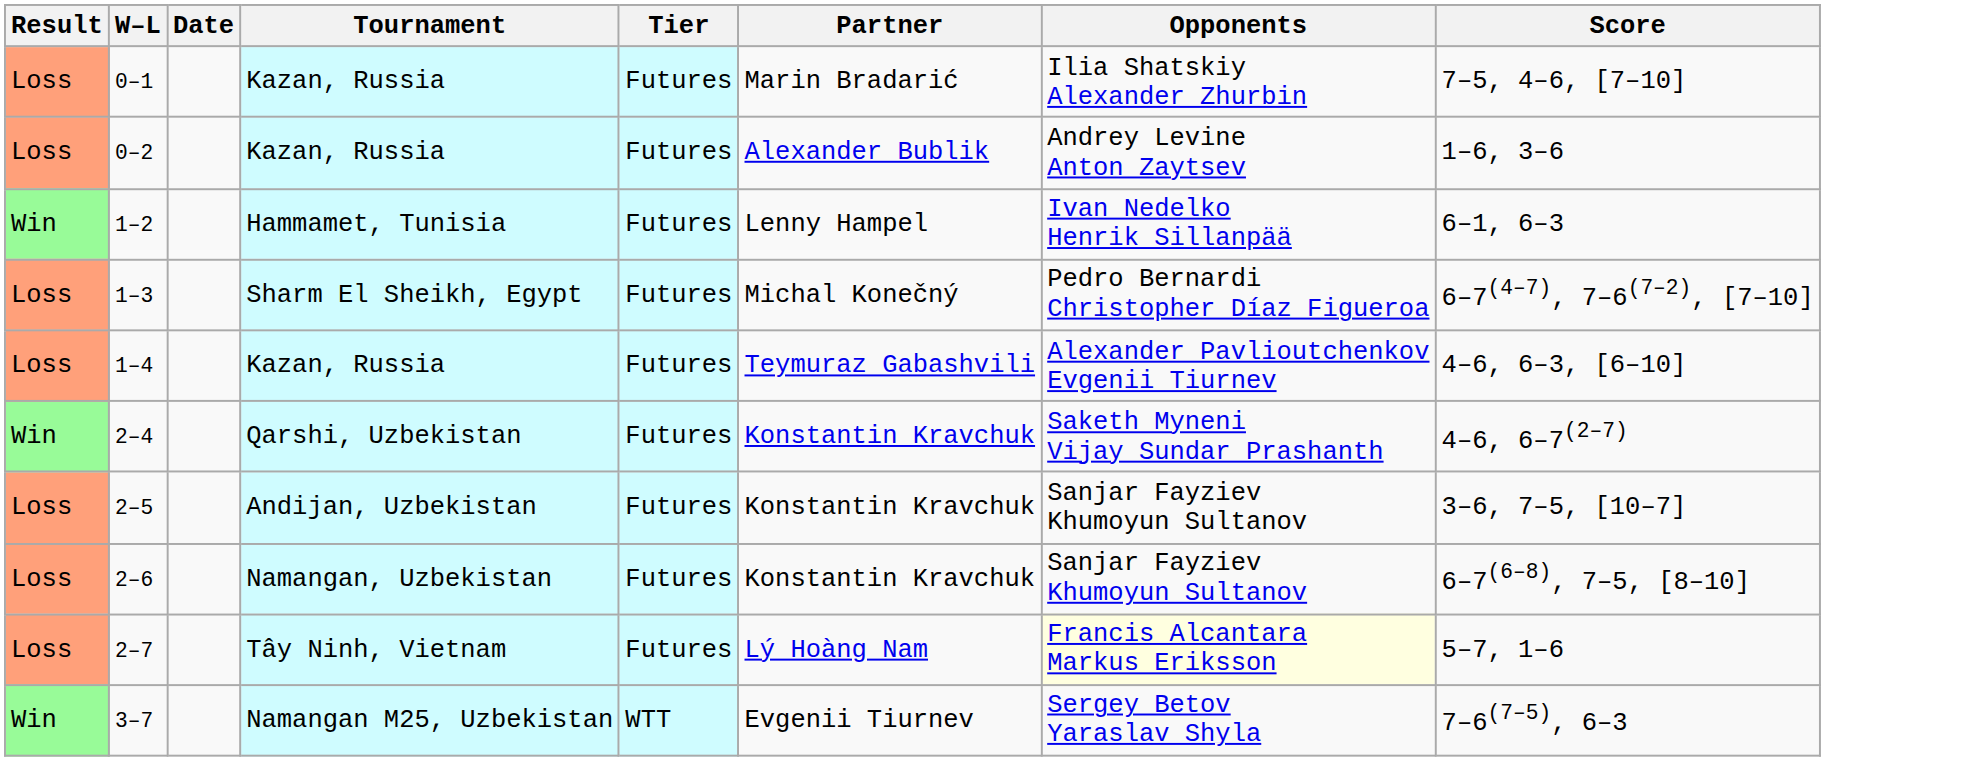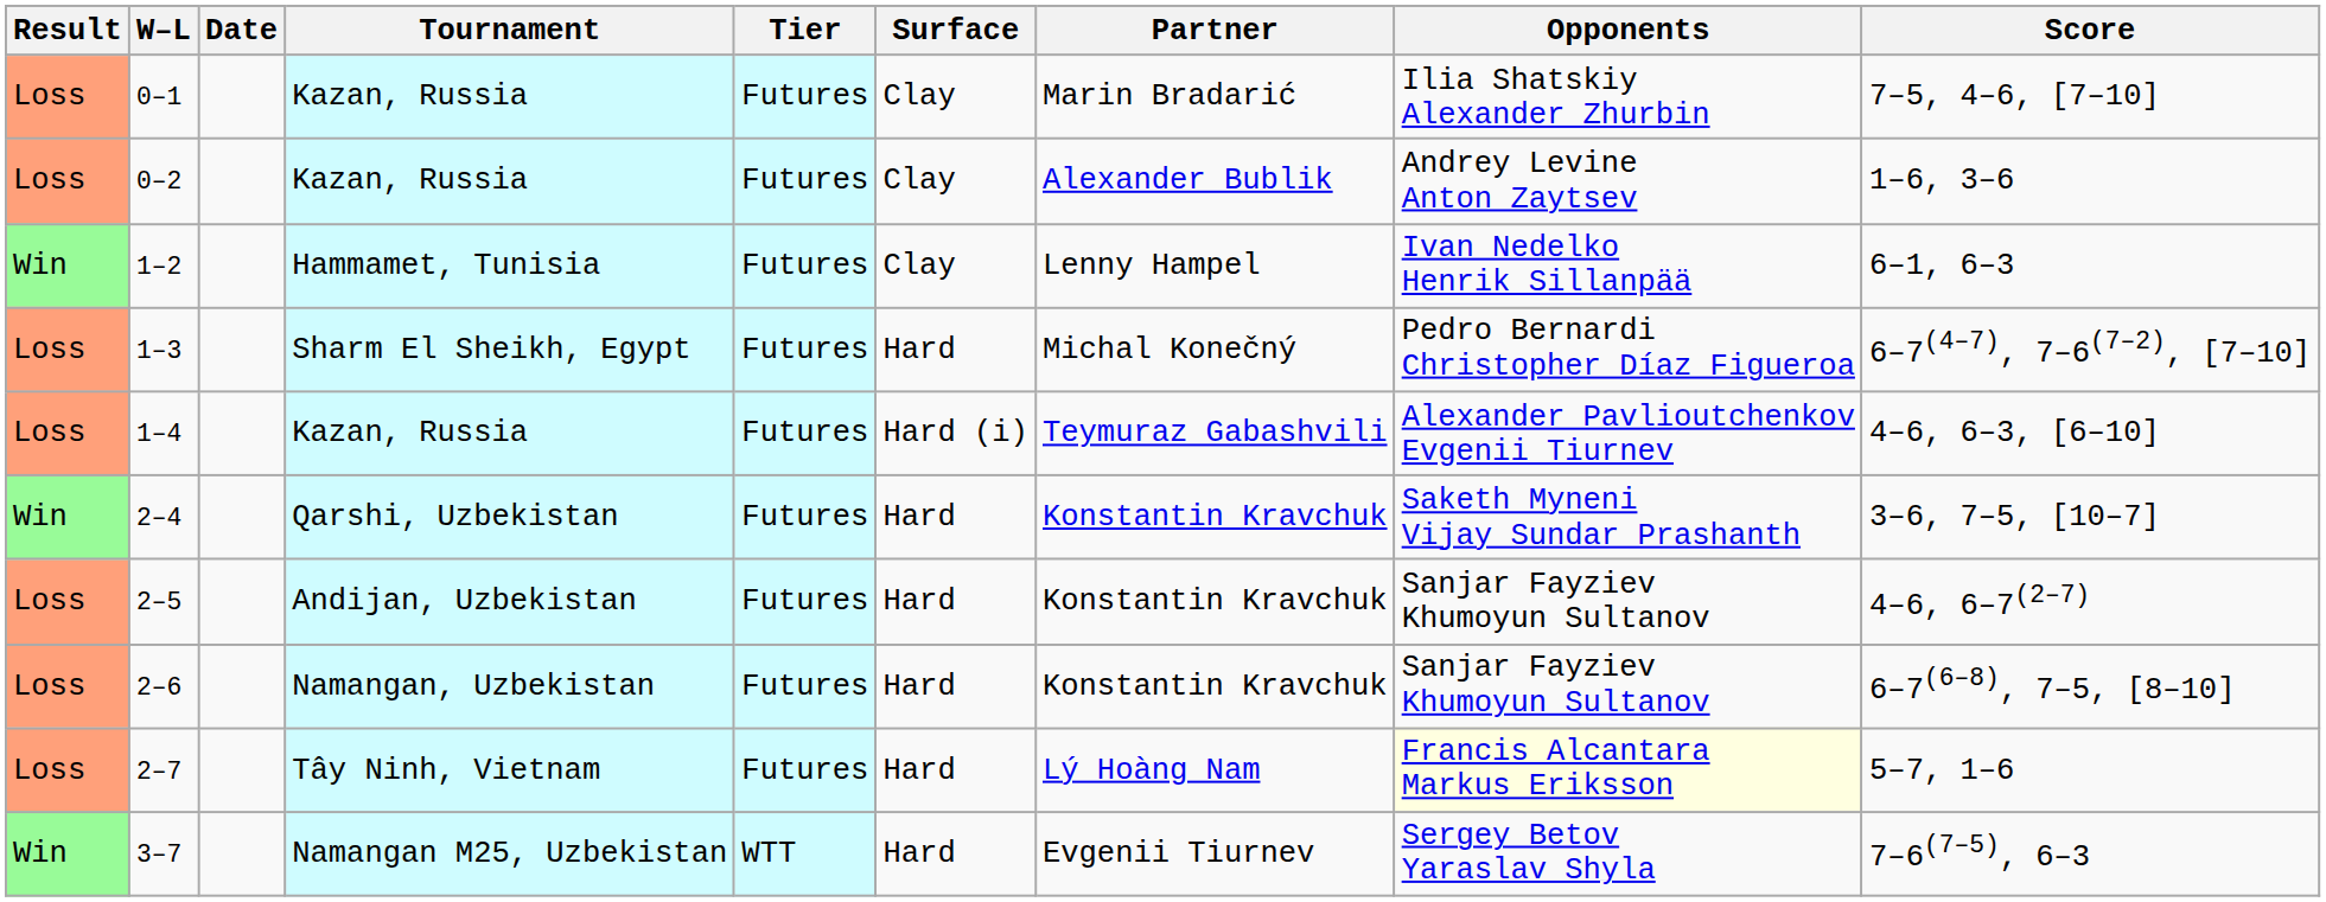+ column: Surface | Clay | Clay | Clay | Hard | Hard (i) | Hard | Hard | Hard | Hard | Hard
2–4 | Score: 4–6, 6–7(2–7) -> 3–6, 7–5, [10–7]
2–5 | Score: 3–6, 7–5, [10–7] -> 4–6, 6–7(2–7)
